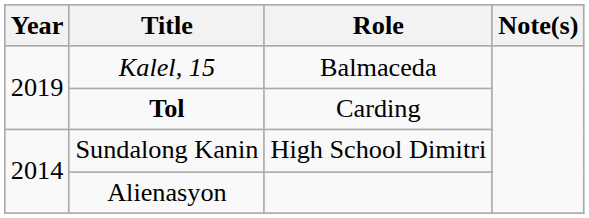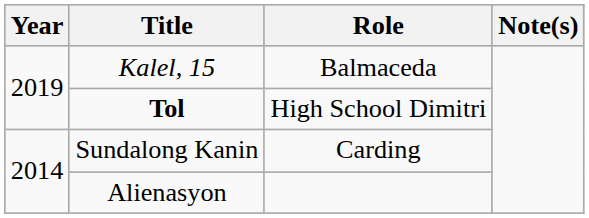Tol | Role: Carding -> High School Dimitri
Sundalong Kanin | Role: High School Dimitri -> Carding
